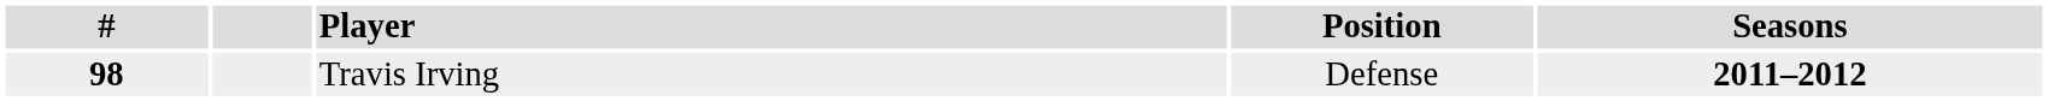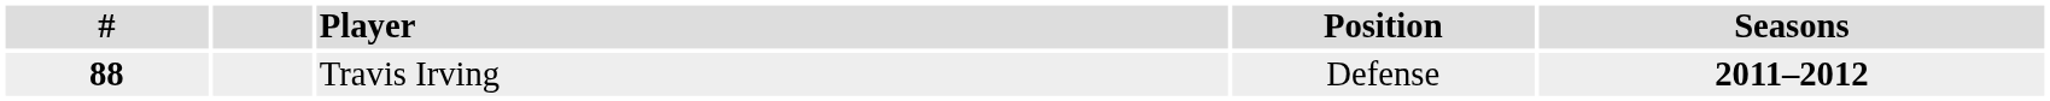Travis Irving | #: 98 -> 88
